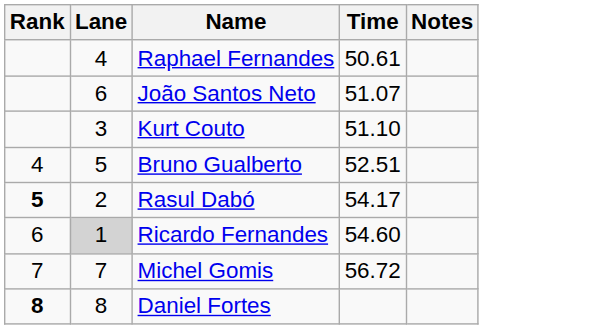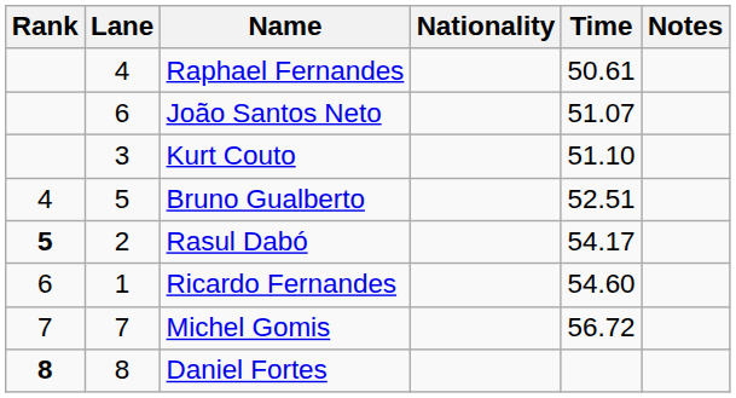+ column: Nationality
Ricardo Fernandes | Lane: lightgrey background -> no background
